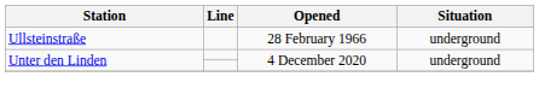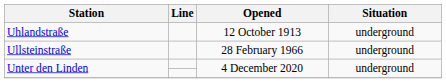+ row: Uhlandstraße | 12 October 1913 | underground
